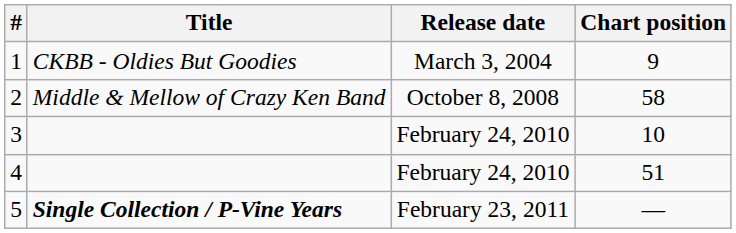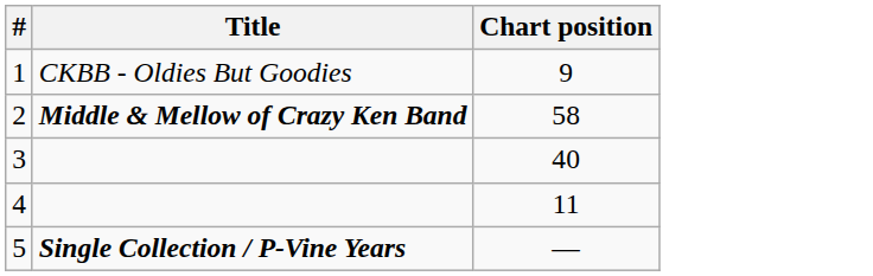- column: Release date | March 3, 2004 | October 8, 2008 | February 24, 2010 | February 24, 2010 | February 23, 2011
2 | Title: normal -> bold
3 | Chart position: 10 -> 40
4 | Chart position: 51 -> 11
